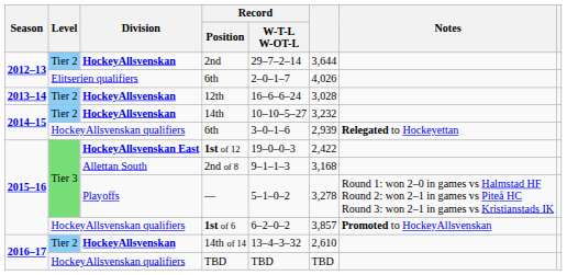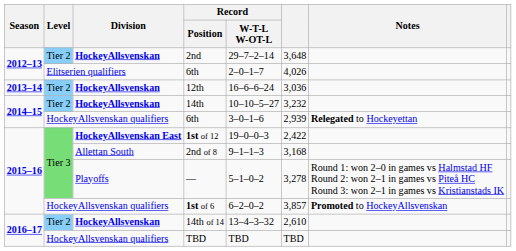2nd | column 6: 3,644 -> 3,648
12th | column 6: 3,028 -> 3,036
